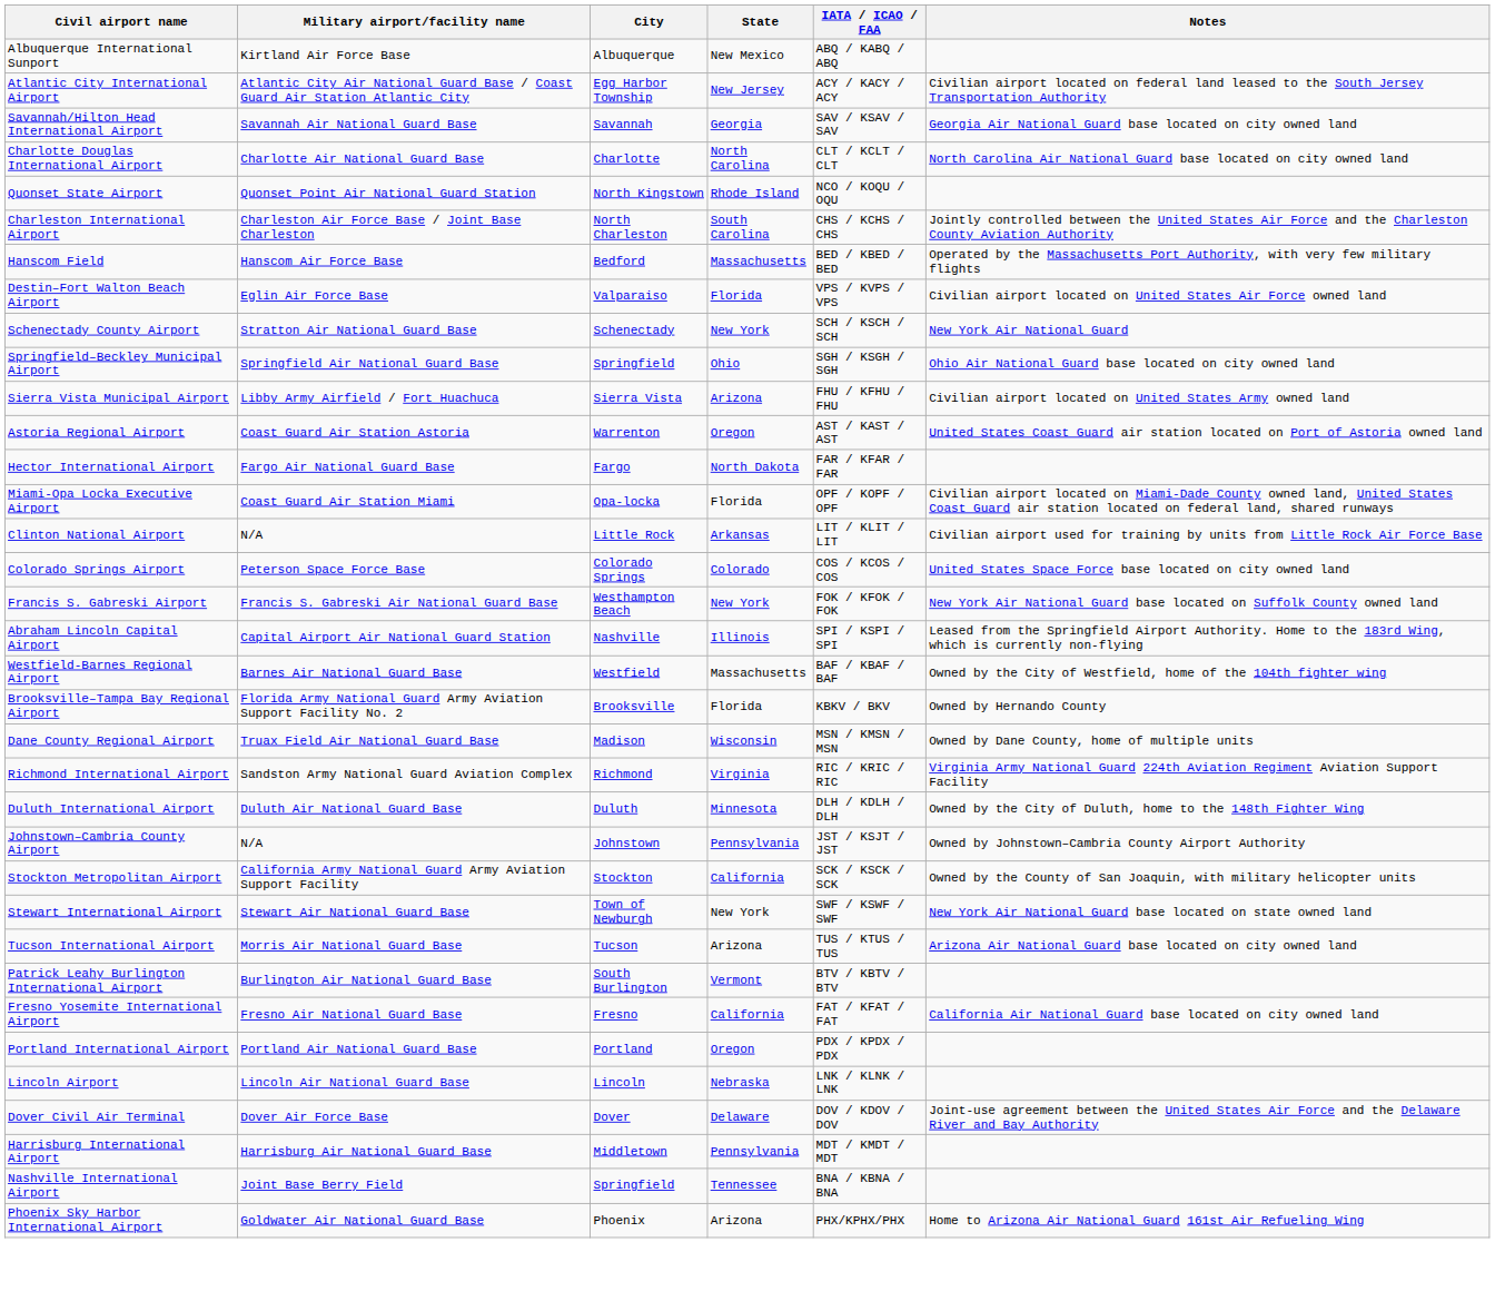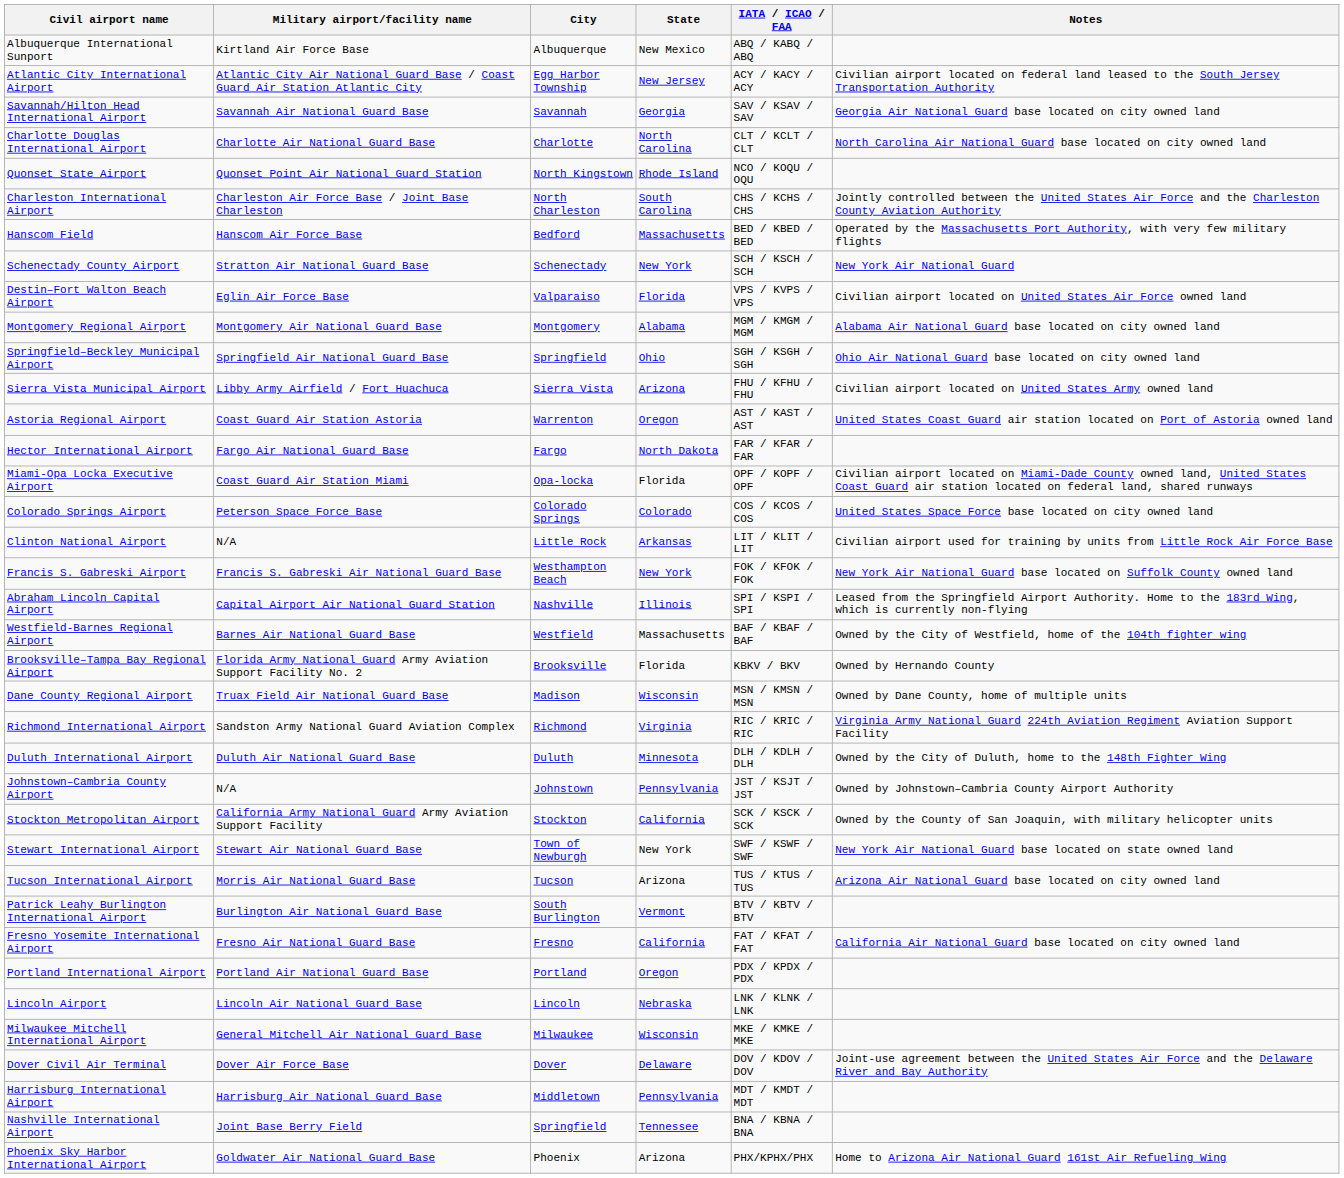rows swapped: Destin–Fort Walton Beach Airport <-> Schenectady County Airport
+ row: Montgomery Regional Airport | Montgomery Air National Guard Base | Montgomery | Alabama | MGM / KMGM / MGM | Alabama Air National Guard base located on city owned land
rows swapped: Clinton National Airport <-> Colorado Springs Airport
+ row: Milwaukee Mitchell International Airport | General Mitchell Air National Guard Base | Milwaukee | Wisconsin | MKE / KMKE / MKE
